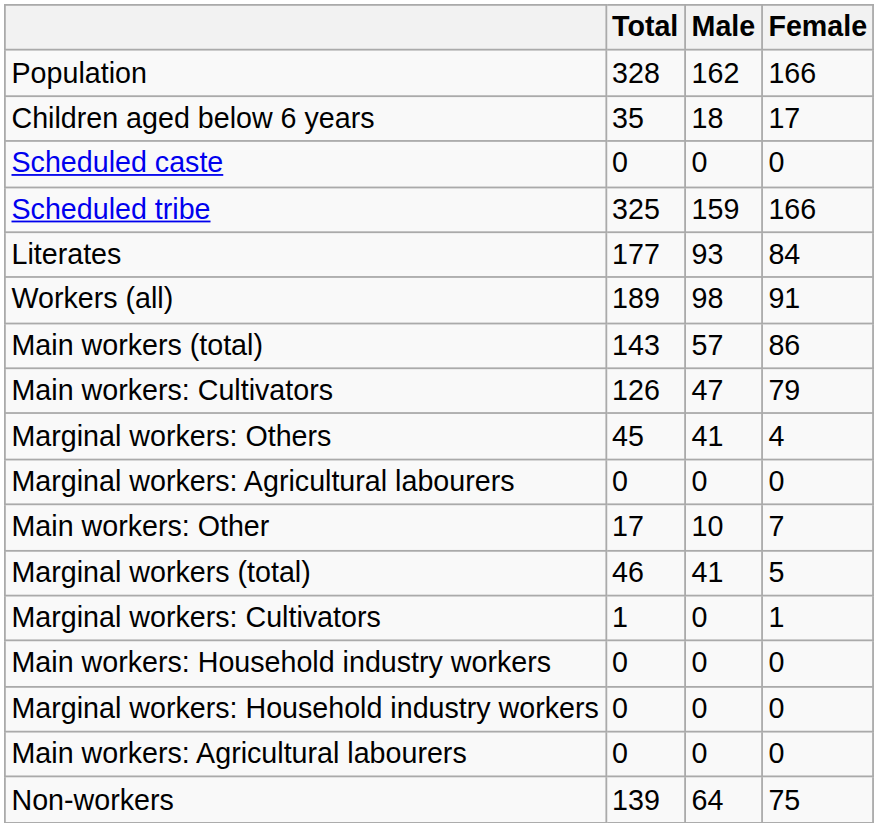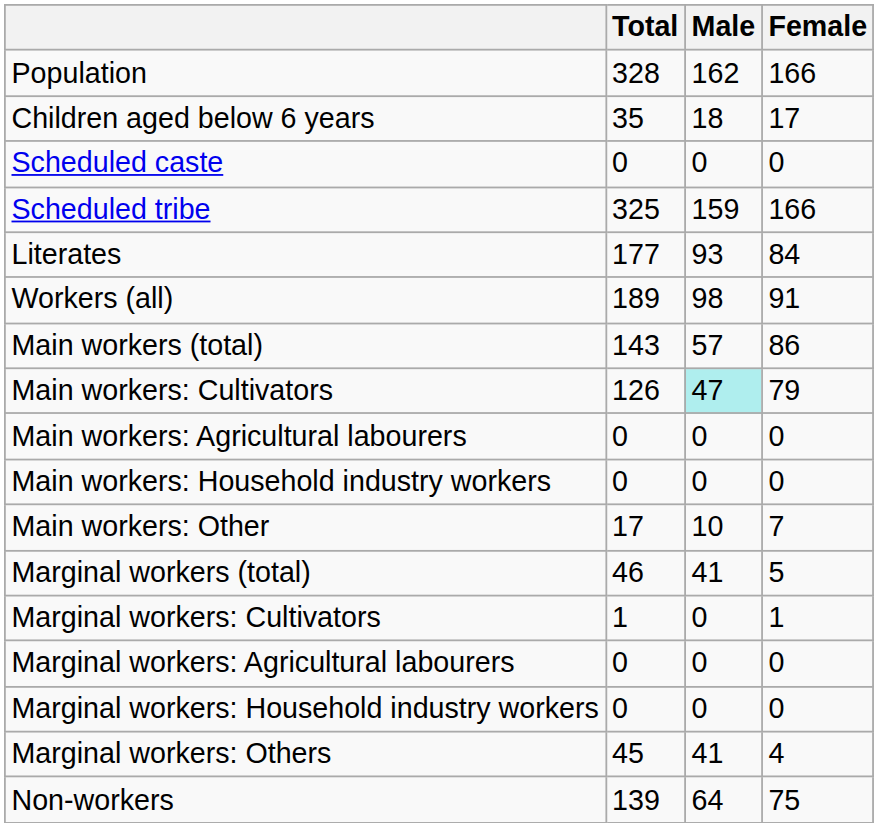Main workers: Cultivators | Male: no background -> paleturquoise background
rows swapped: Main workers: Agricultural labourers <-> Marginal workers: Others
rows swapped: Main workers: Household industry workers <-> Marginal workers: Agricultural labourers
